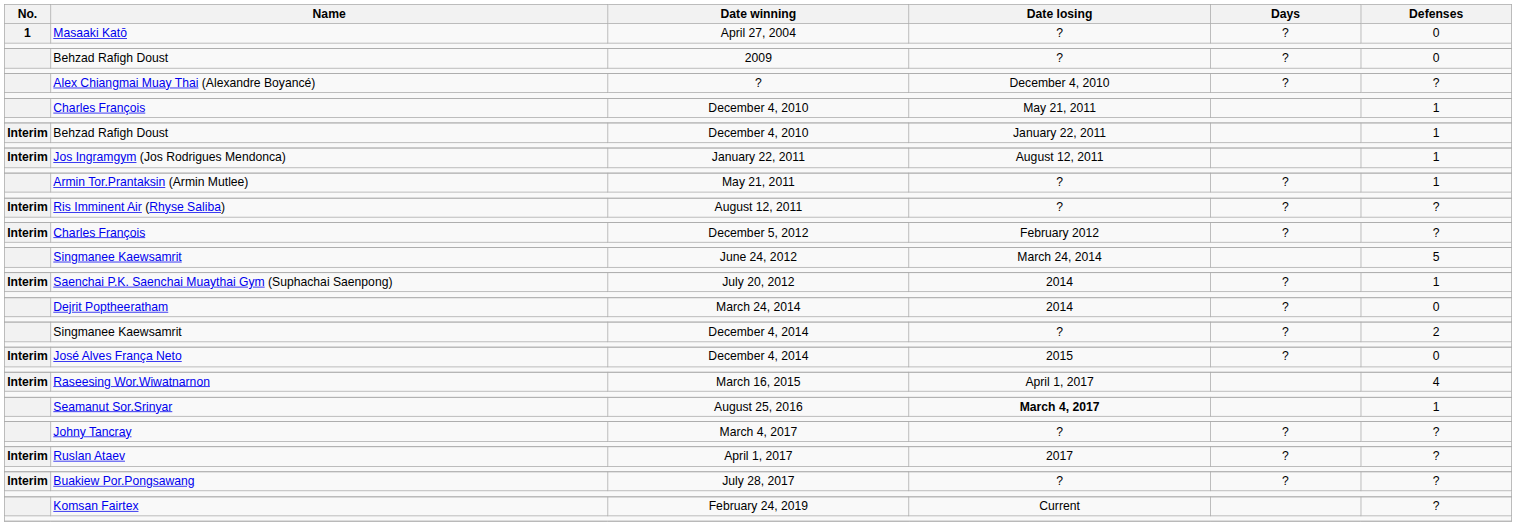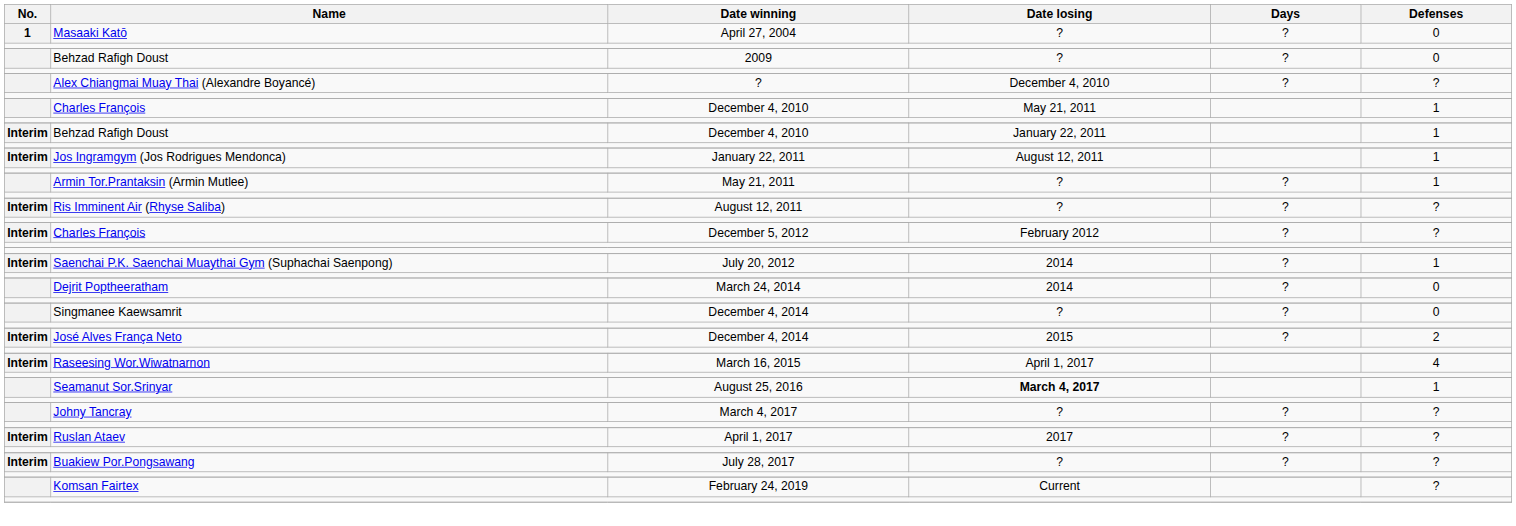- row: Singmanee Kaewsamrit | June 24, 2012 | March 24, 2014 | 5
Singmanee Kaewsamrit / December 4, 2014 | Defenses: 2 -> 0
José Alves França Neto / December 4, 2014 | Defenses: 0 -> 2
